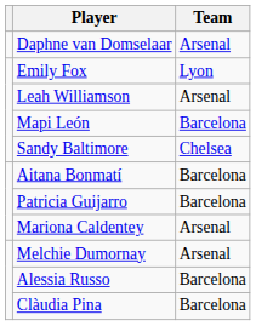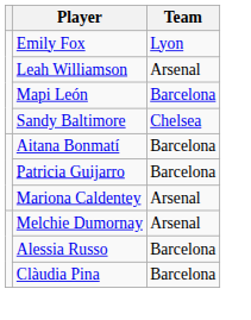- row: Daphne van Domselaar | Arsenal
